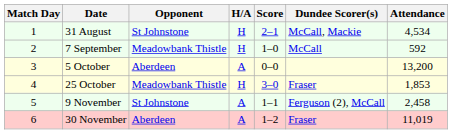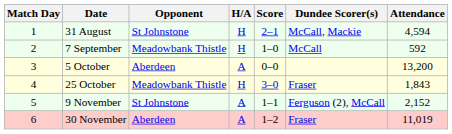31 August | Attendance: 4,534 -> 4,594
25 October | Attendance: 1,853 -> 1,843
9 November | Attendance: 2,458 -> 2,152
